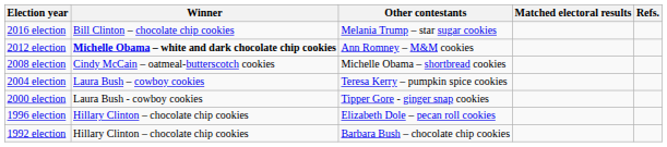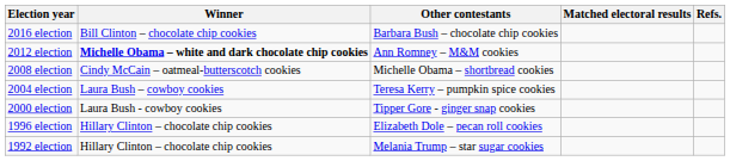2016 election | Other contestants: Melania Trump – star sugar cookies -> Barbara Bush – chocolate chip cookies
1992 election | Other contestants: Barbara Bush – chocolate chip cookies -> Melania Trump – star sugar cookies
